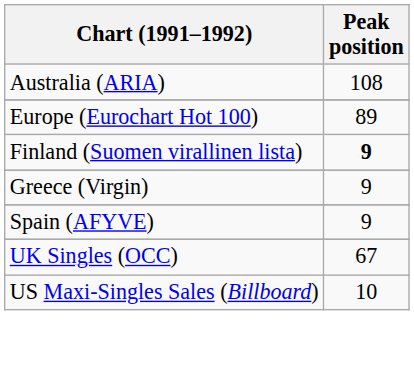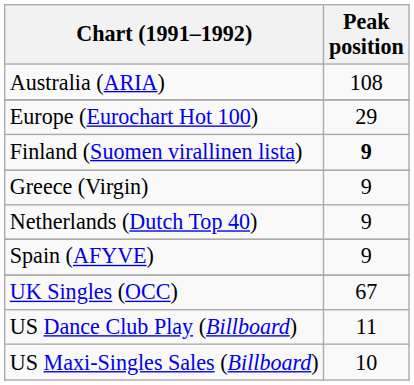Europe (Eurochart Hot 100) | Peak position: 89 -> 29
+ row: Netherlands (Dutch Top 40) | 9
+ row: US Dance Club Play (Billboard) | 11
